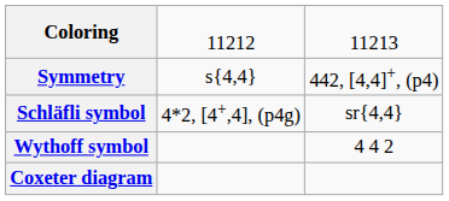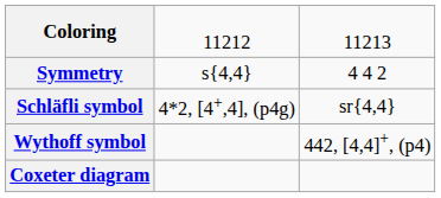Symmetry | column 3: 442, [4,4]+, (p4) -> 4 4 2
Wythoff symbol | column 3: 4 4 2 -> 442, [4,4]+, (p4)
